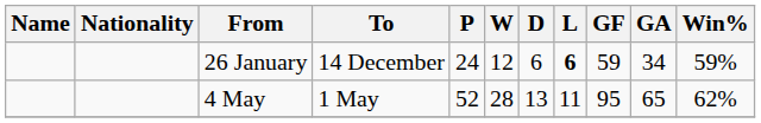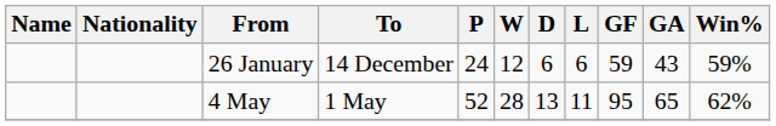26 January | L: bold -> normal
26 January | GA: 34 -> 43
